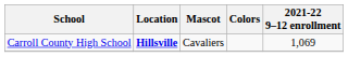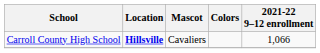Carroll County High School | 2021-22 9–12 enrollment: 1,069 -> 1,066
